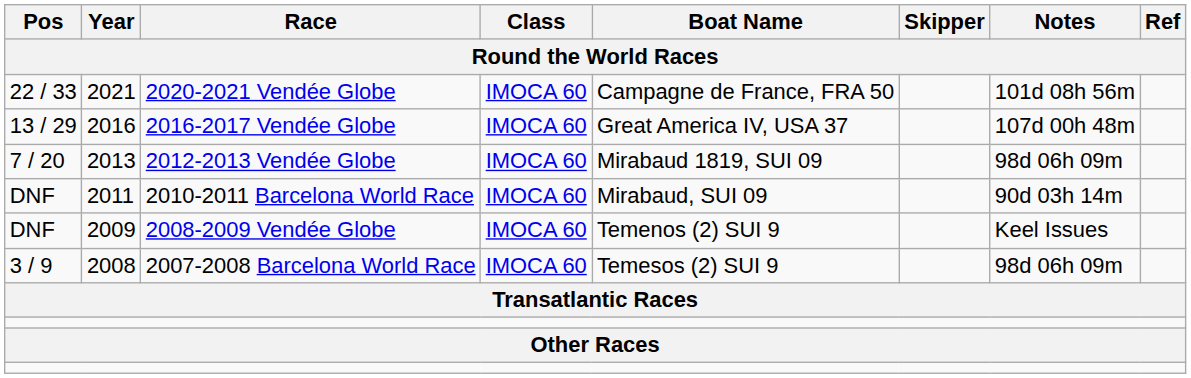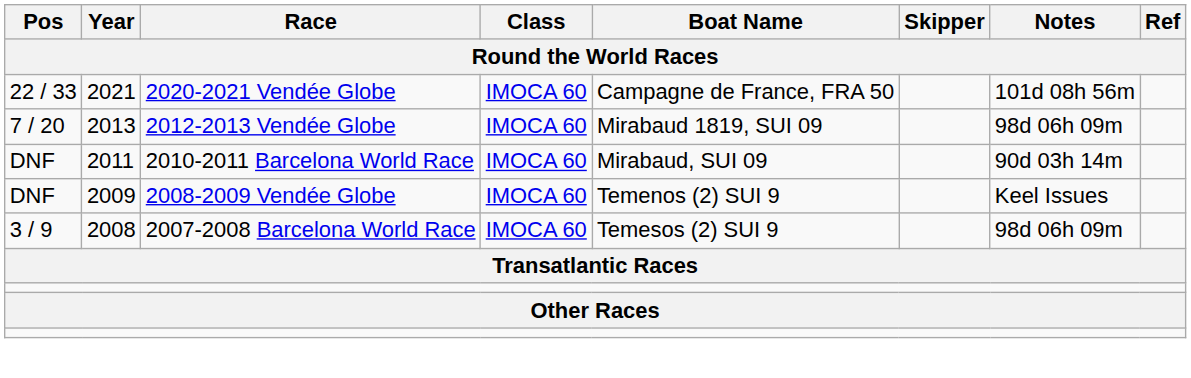- row: 13 / 29 | 2016 | 2016-2017 Vendée Globe | IMOCA 60 | Great America IV, USA 37 | 107d 00h 48m
